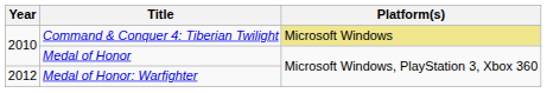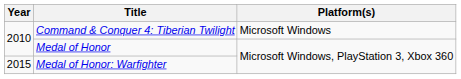Command & Conquer 4: Tiberian Twilight | Platform(s): khaki background -> no background
Medal of Honor: Warfighter | Year: 2012 -> 2015
